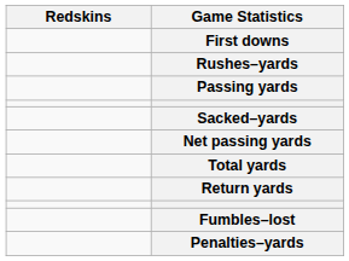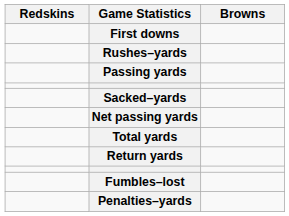+ column: Browns
